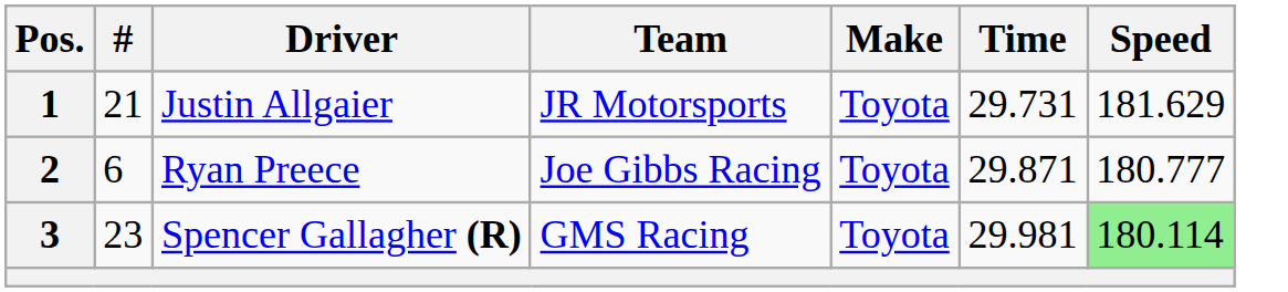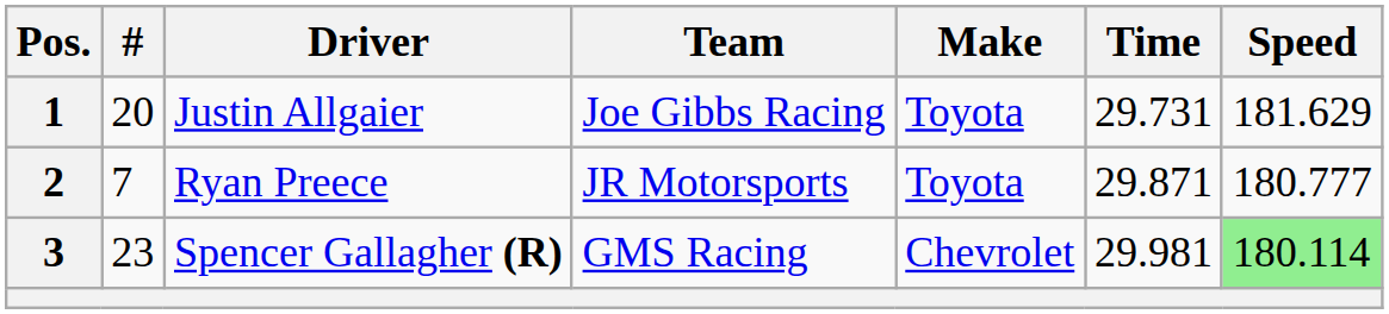1 | #: 21 -> 20
1 | Team: JR Motorsports -> Joe Gibbs Racing
2 | #: 6 -> 7
2 | Team: Joe Gibbs Racing -> JR Motorsports
3 | Make: Toyota -> Chevrolet
